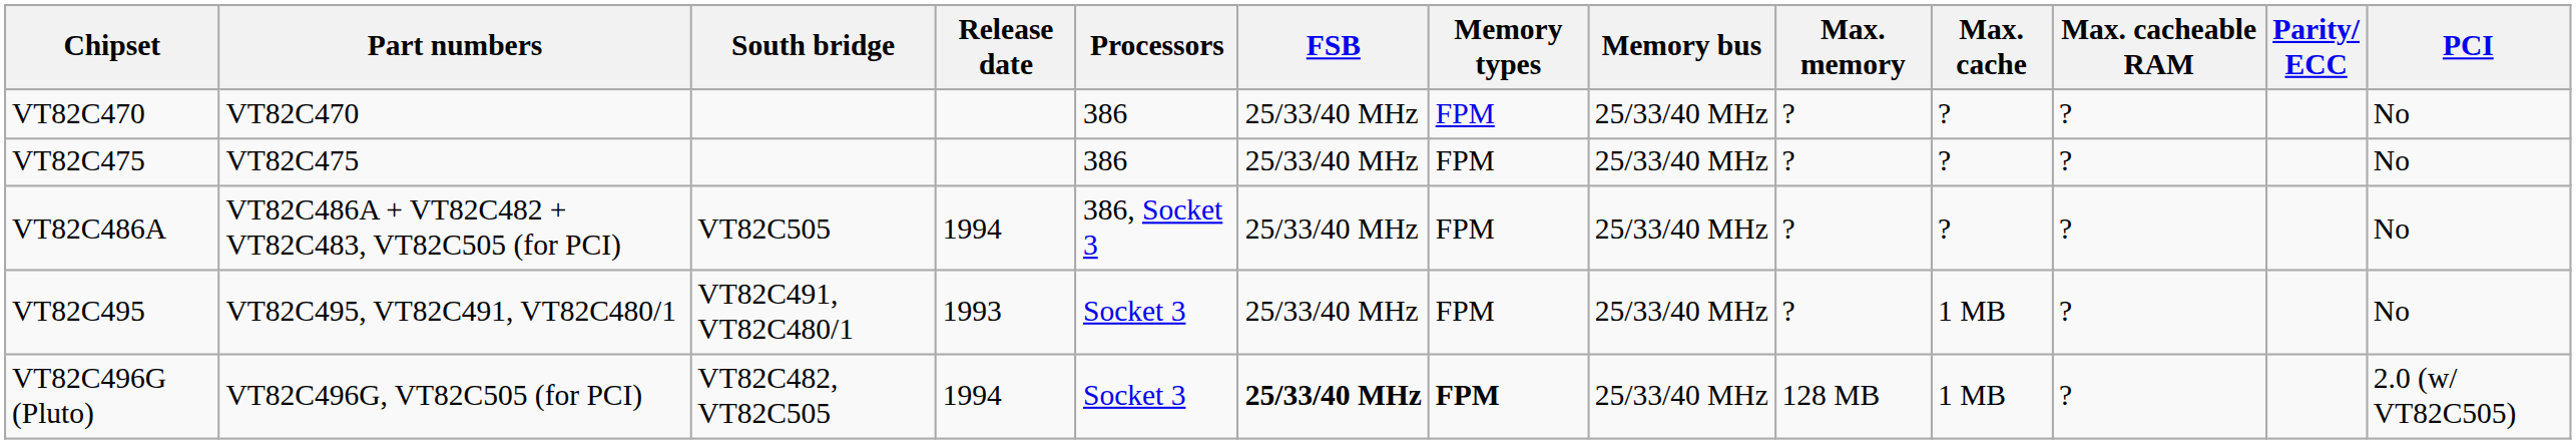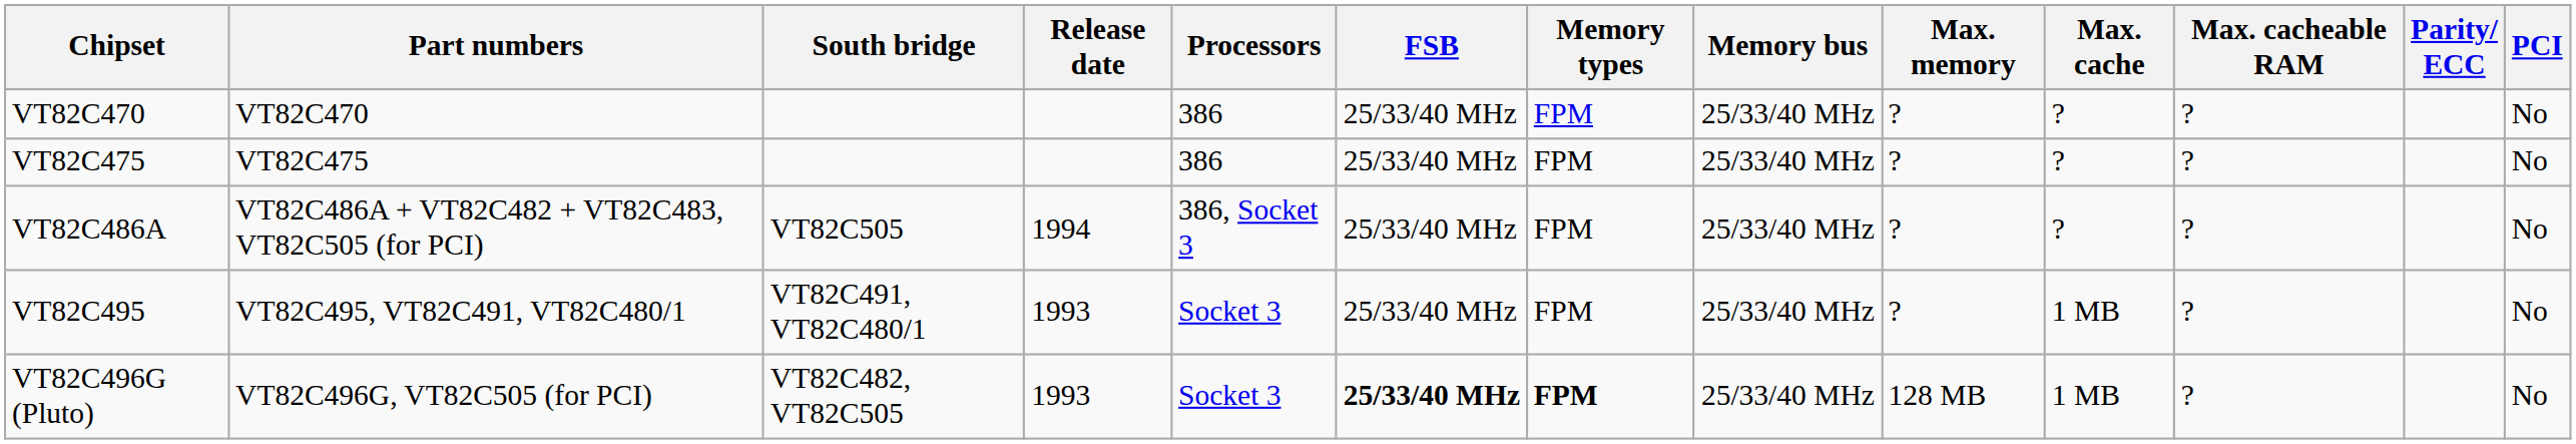VT82C496G (Pluto) | Release date: 1994 -> 1993
VT82C496G (Pluto) | PCI: 2.0 (w/ VT82C505) -> No
